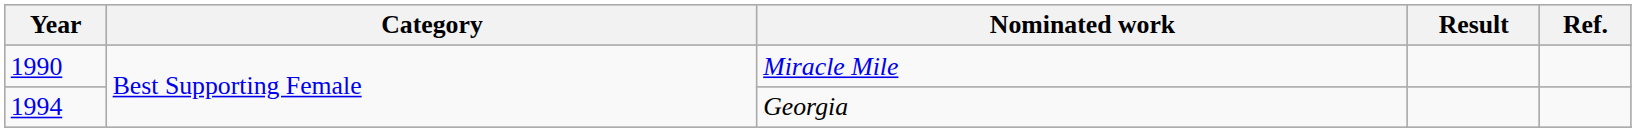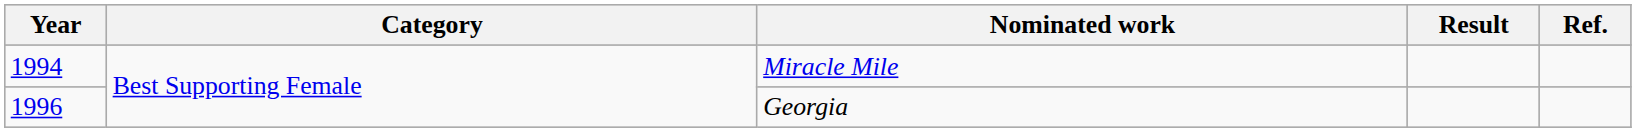Miracle Mile | Year: 1990 -> 1994
Georgia | Year: 1994 -> 1996
